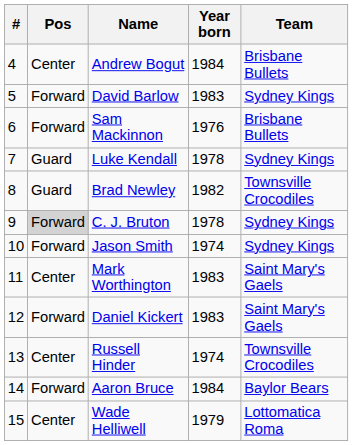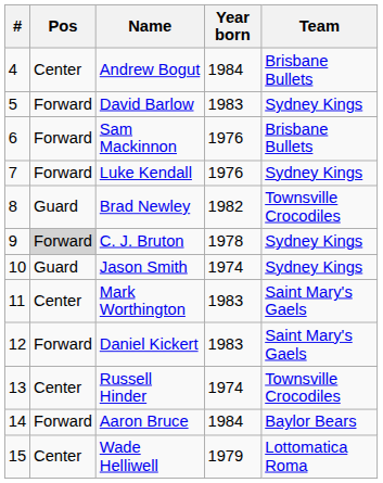Luke Kendall | Pos: Guard -> Forward
Luke Kendall | Year born: 1978 -> 1976
Jason Smith | Pos: Forward -> Guard
